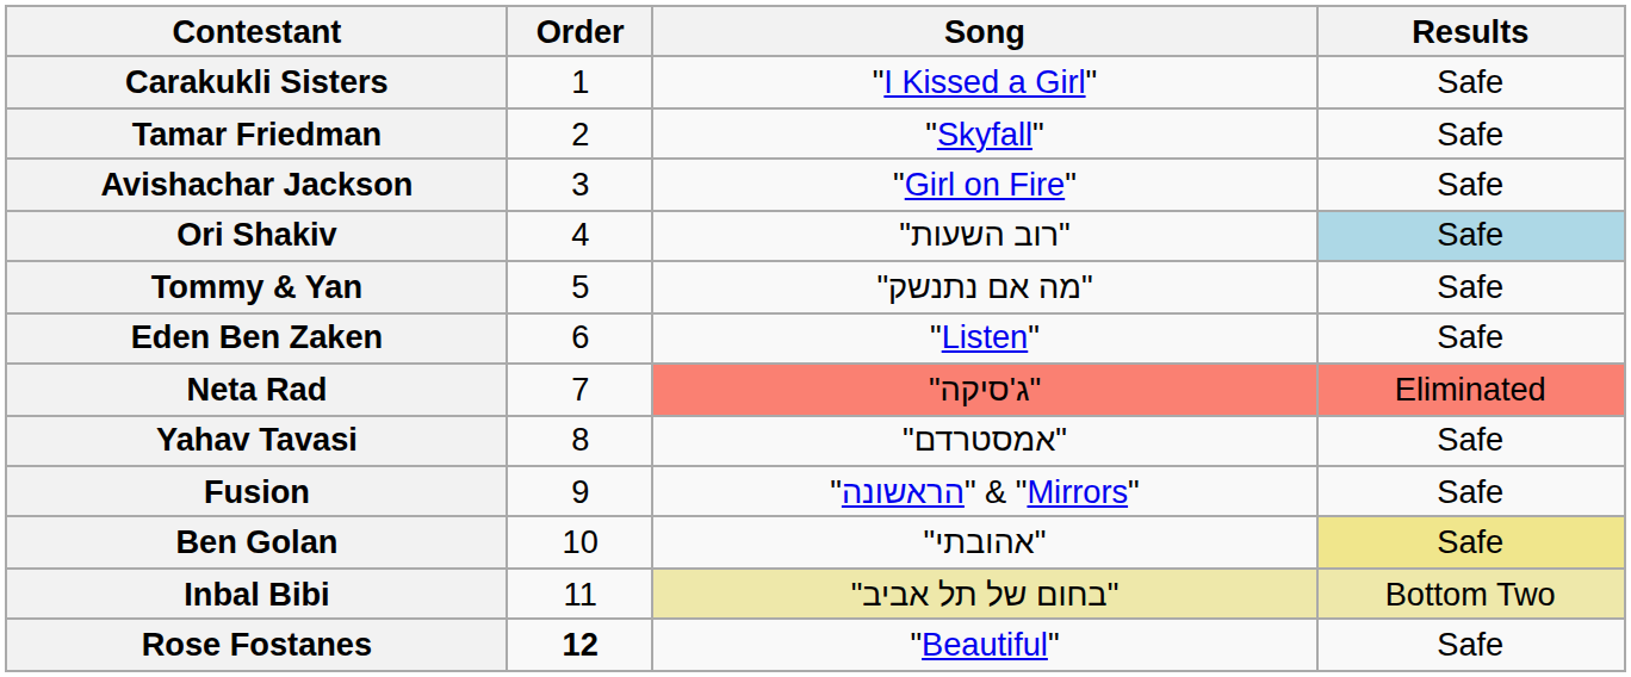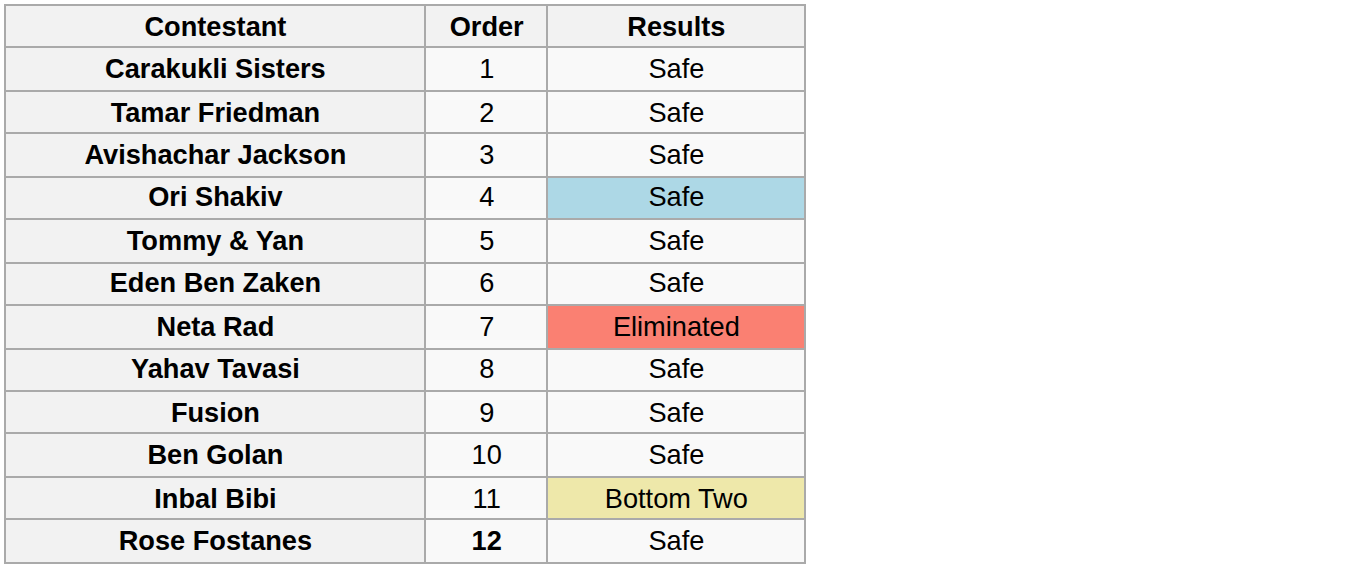- column: Song | "I Kissed a Girl" | "Skyfall" | "Girl on Fire" | "רוב השעות" | "מה אם נתנשק" | "Listen" | "ג'סיקה" | "אמסטרדם" | "הראשונה" & "Mirrors" | "אהובתי" | "בחום של תל אביב" | "Beautiful"
Ben Golan | Results: khaki background -> no background
